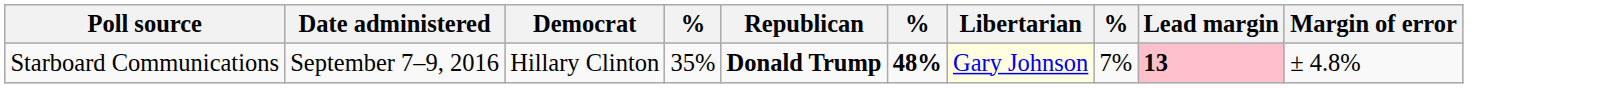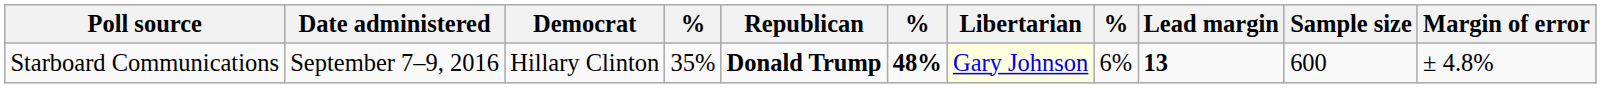+ column: Sample size | 600
Starboard Communications | column 8: 7% -> 6%
Starboard Communications | Lead margin: pink background -> no background
